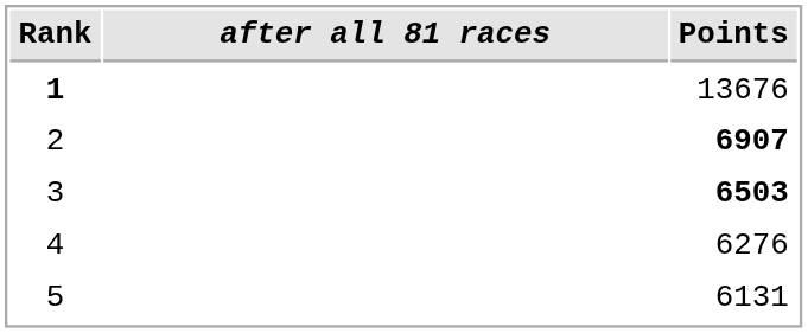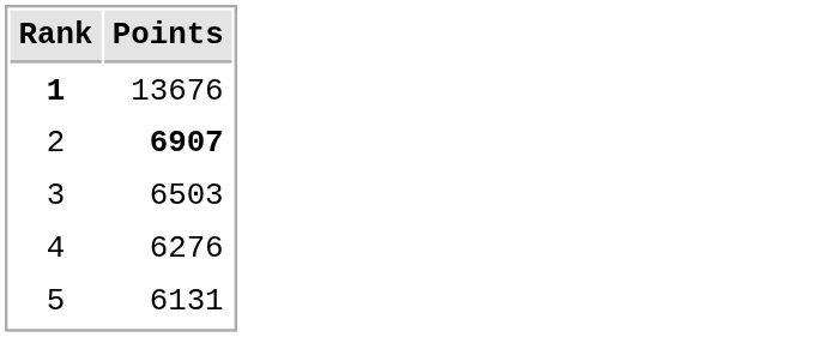- column: after all 81 races
3 | Points: bold -> normal
